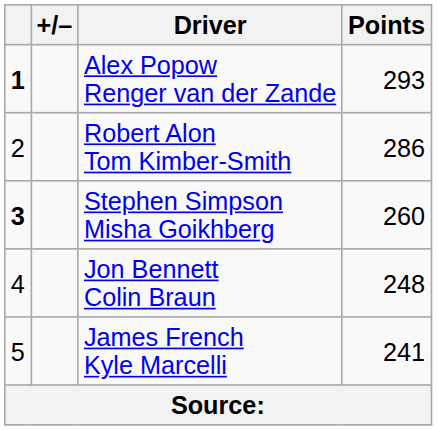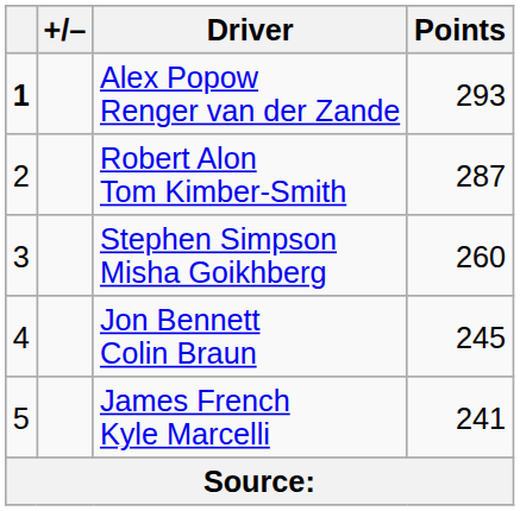Robert Alon Tom Kimber-Smith | Points: 286 -> 287
Stephen Simpson Misha Goikhberg | column 1: bold -> normal
Jon Bennett Colin Braun | Points: 248 -> 245
